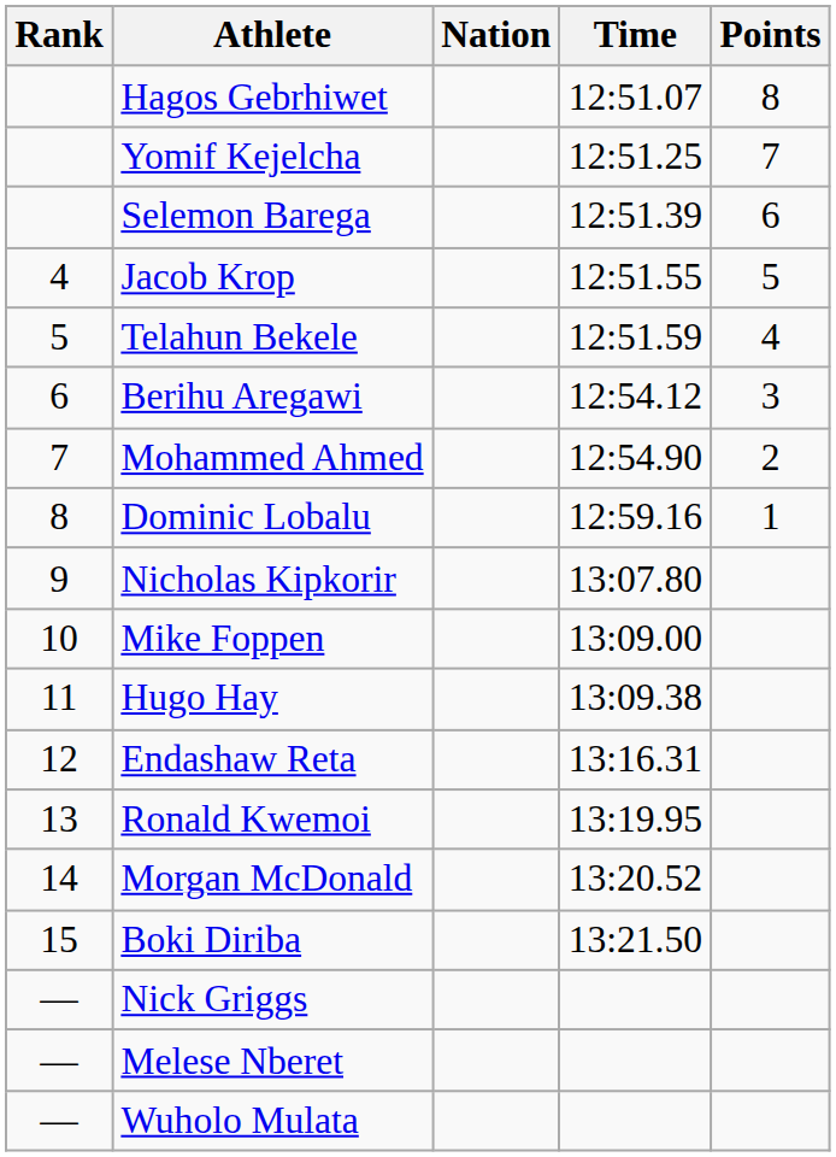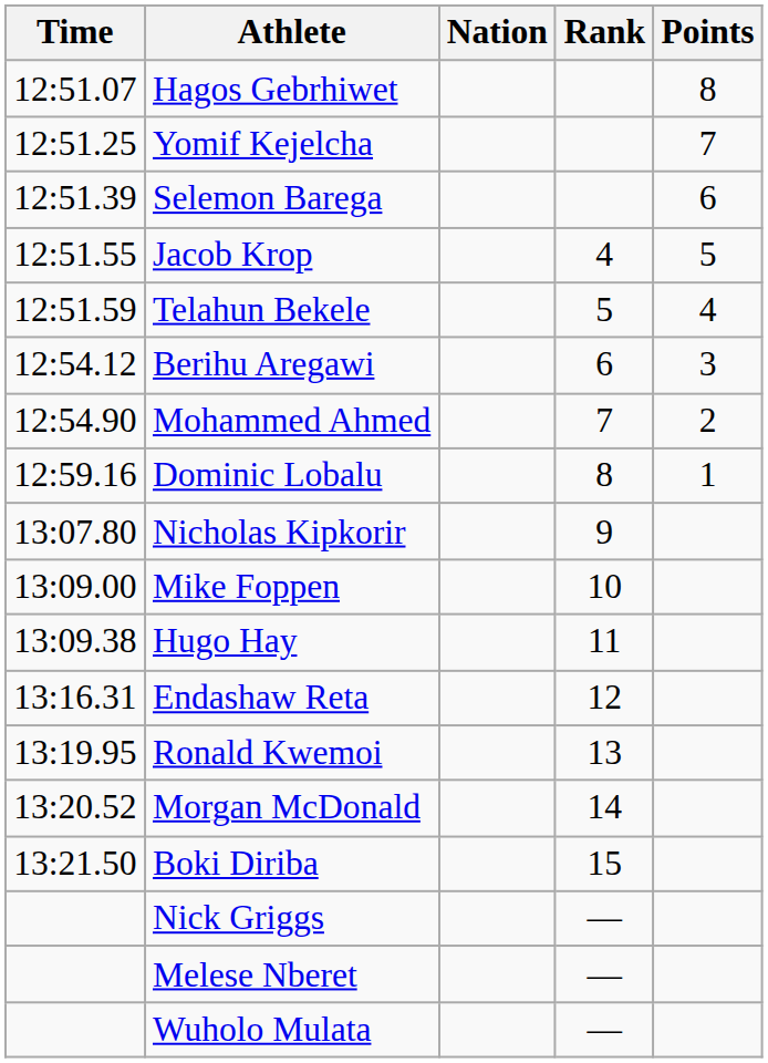columns swapped: Rank <-> Time
